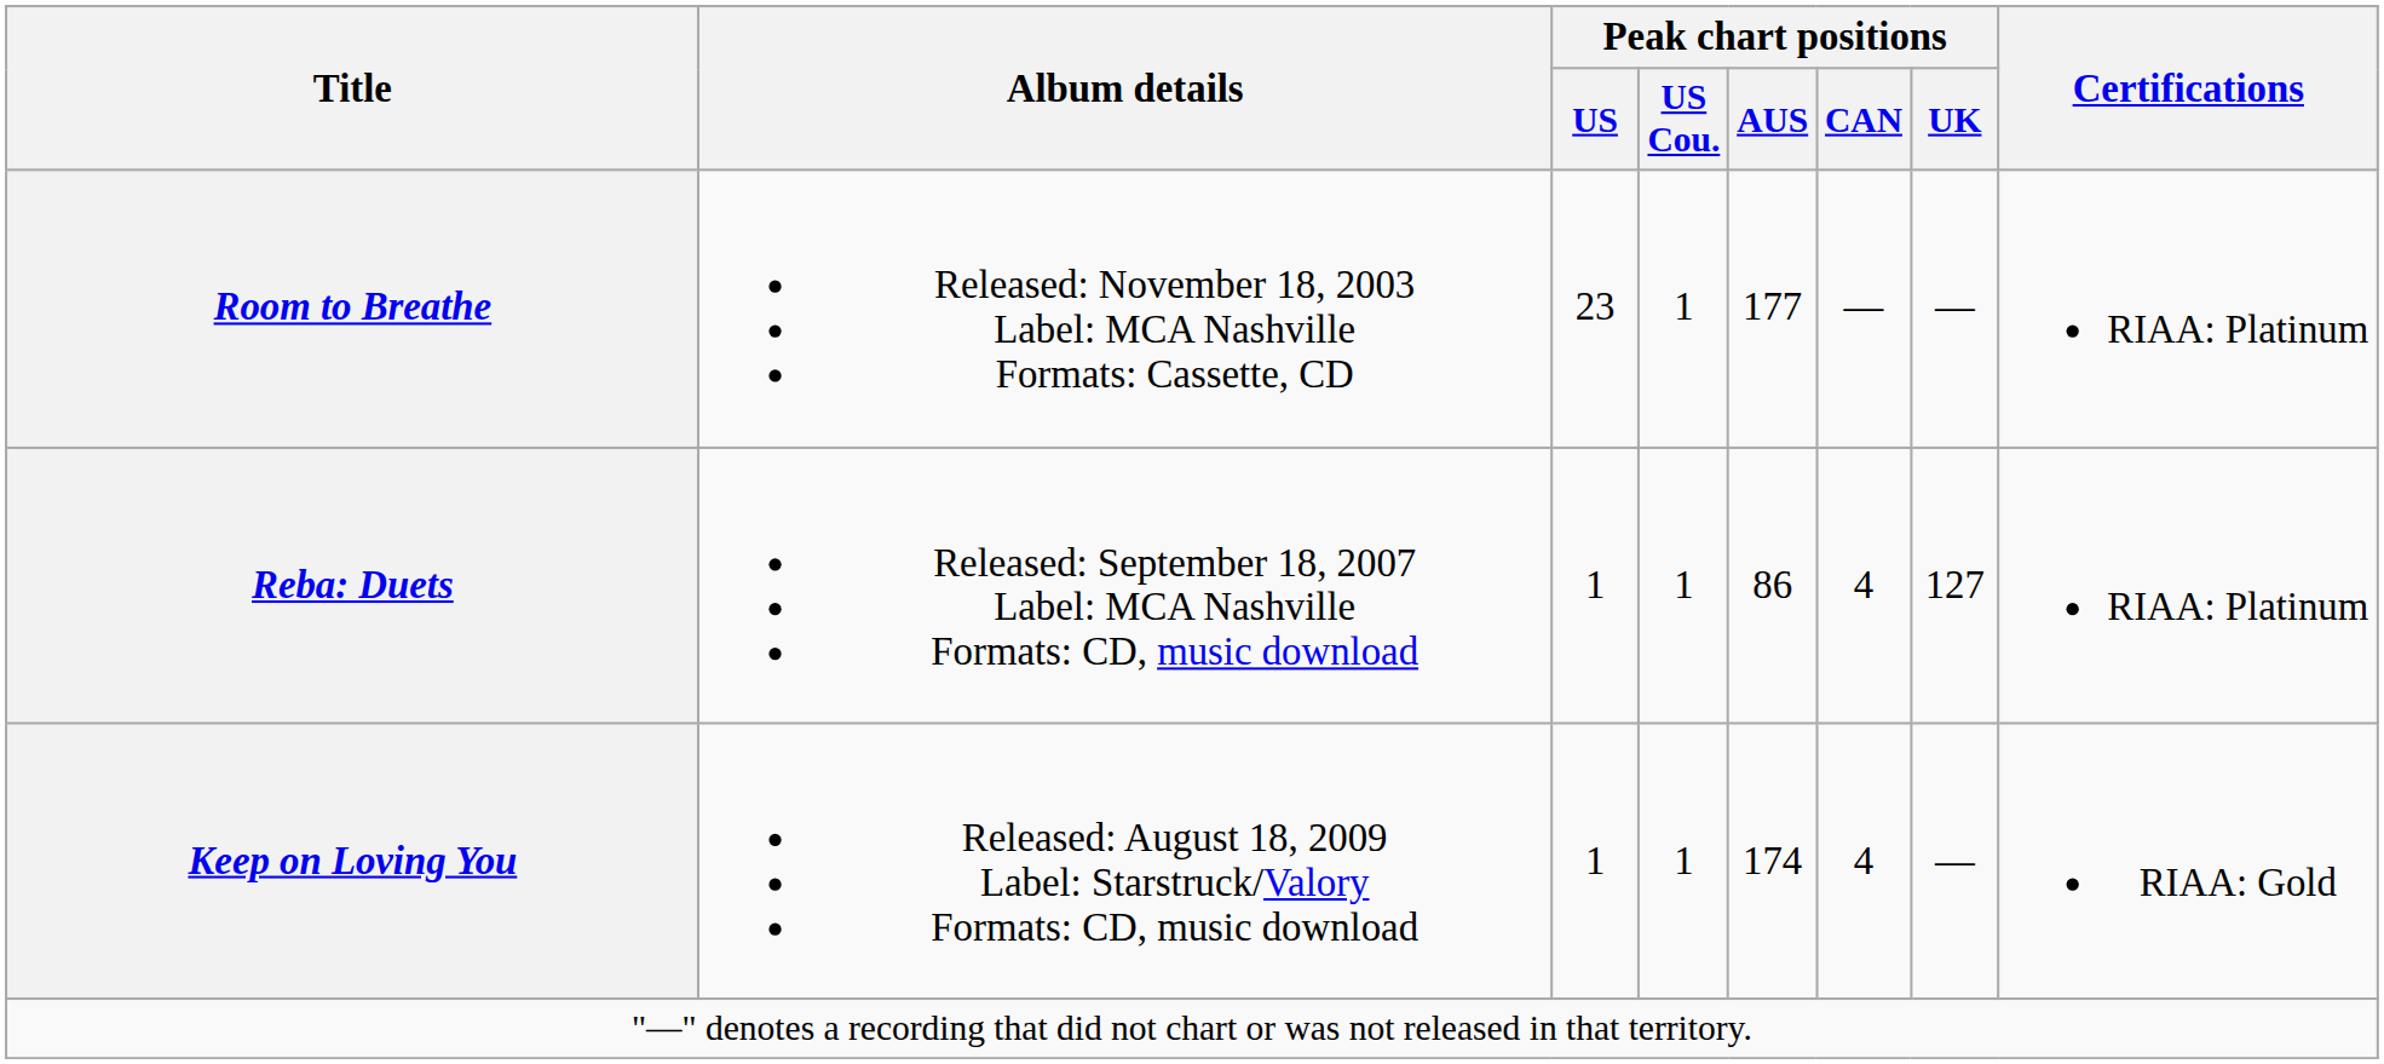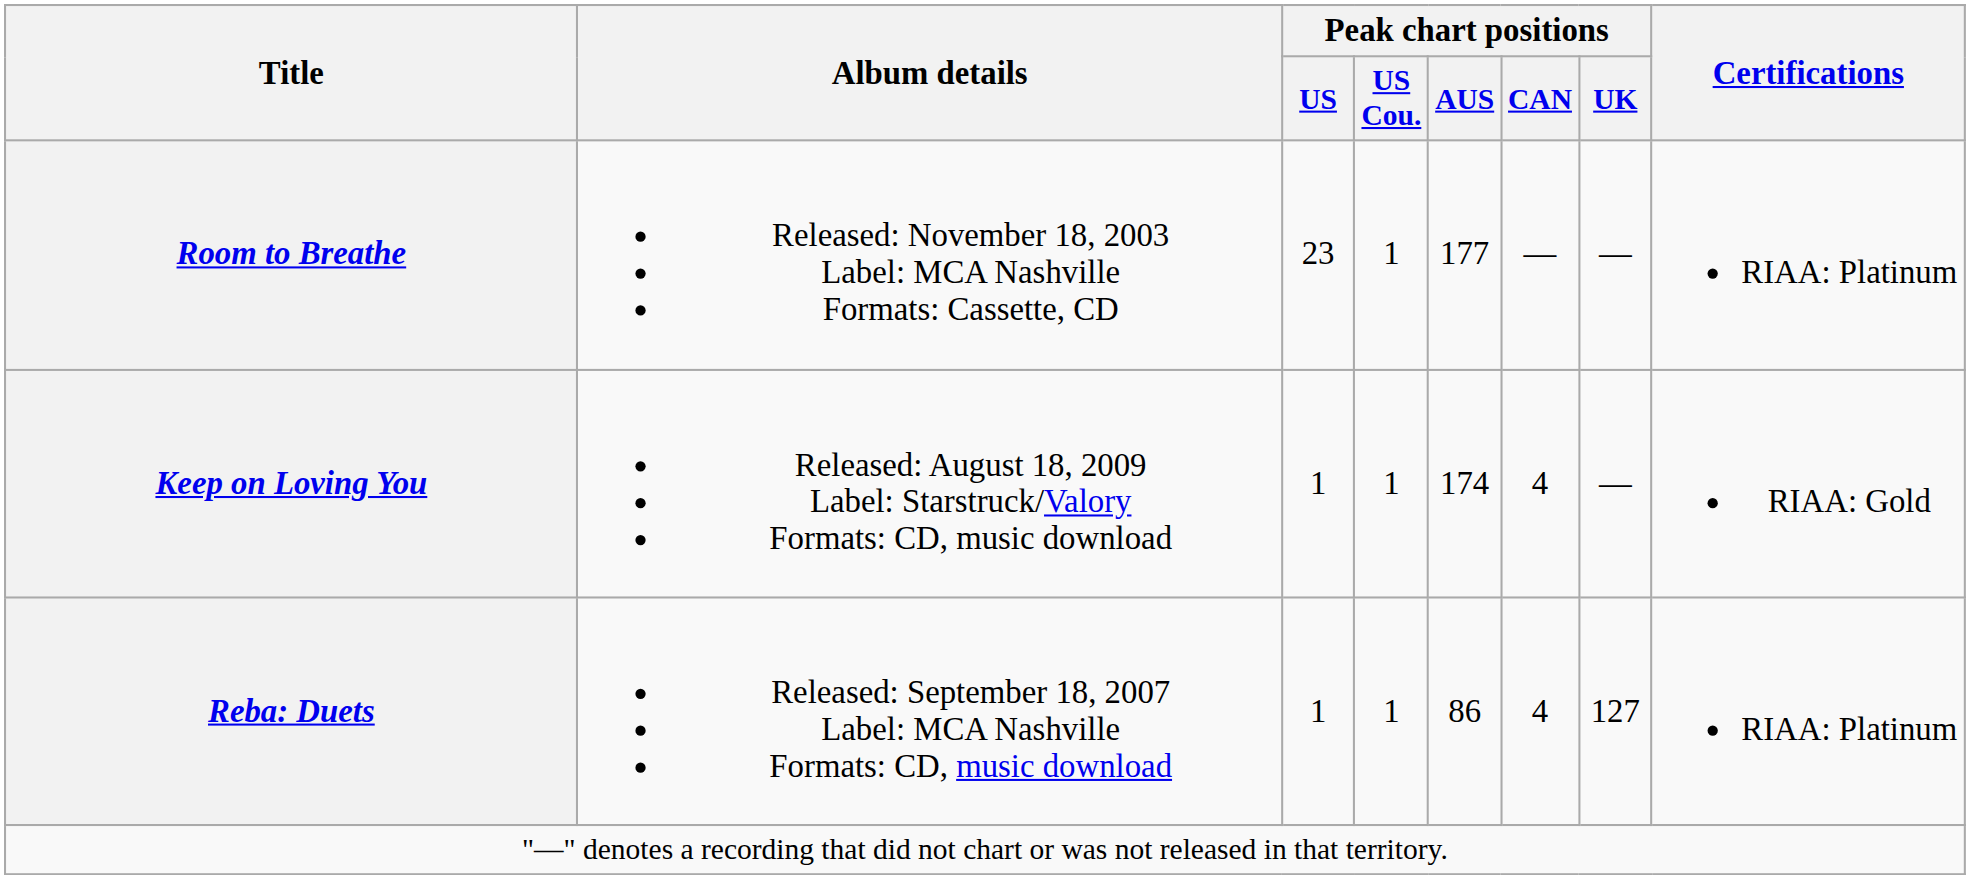rows swapped: Reba: Duets <-> Keep on Loving You
